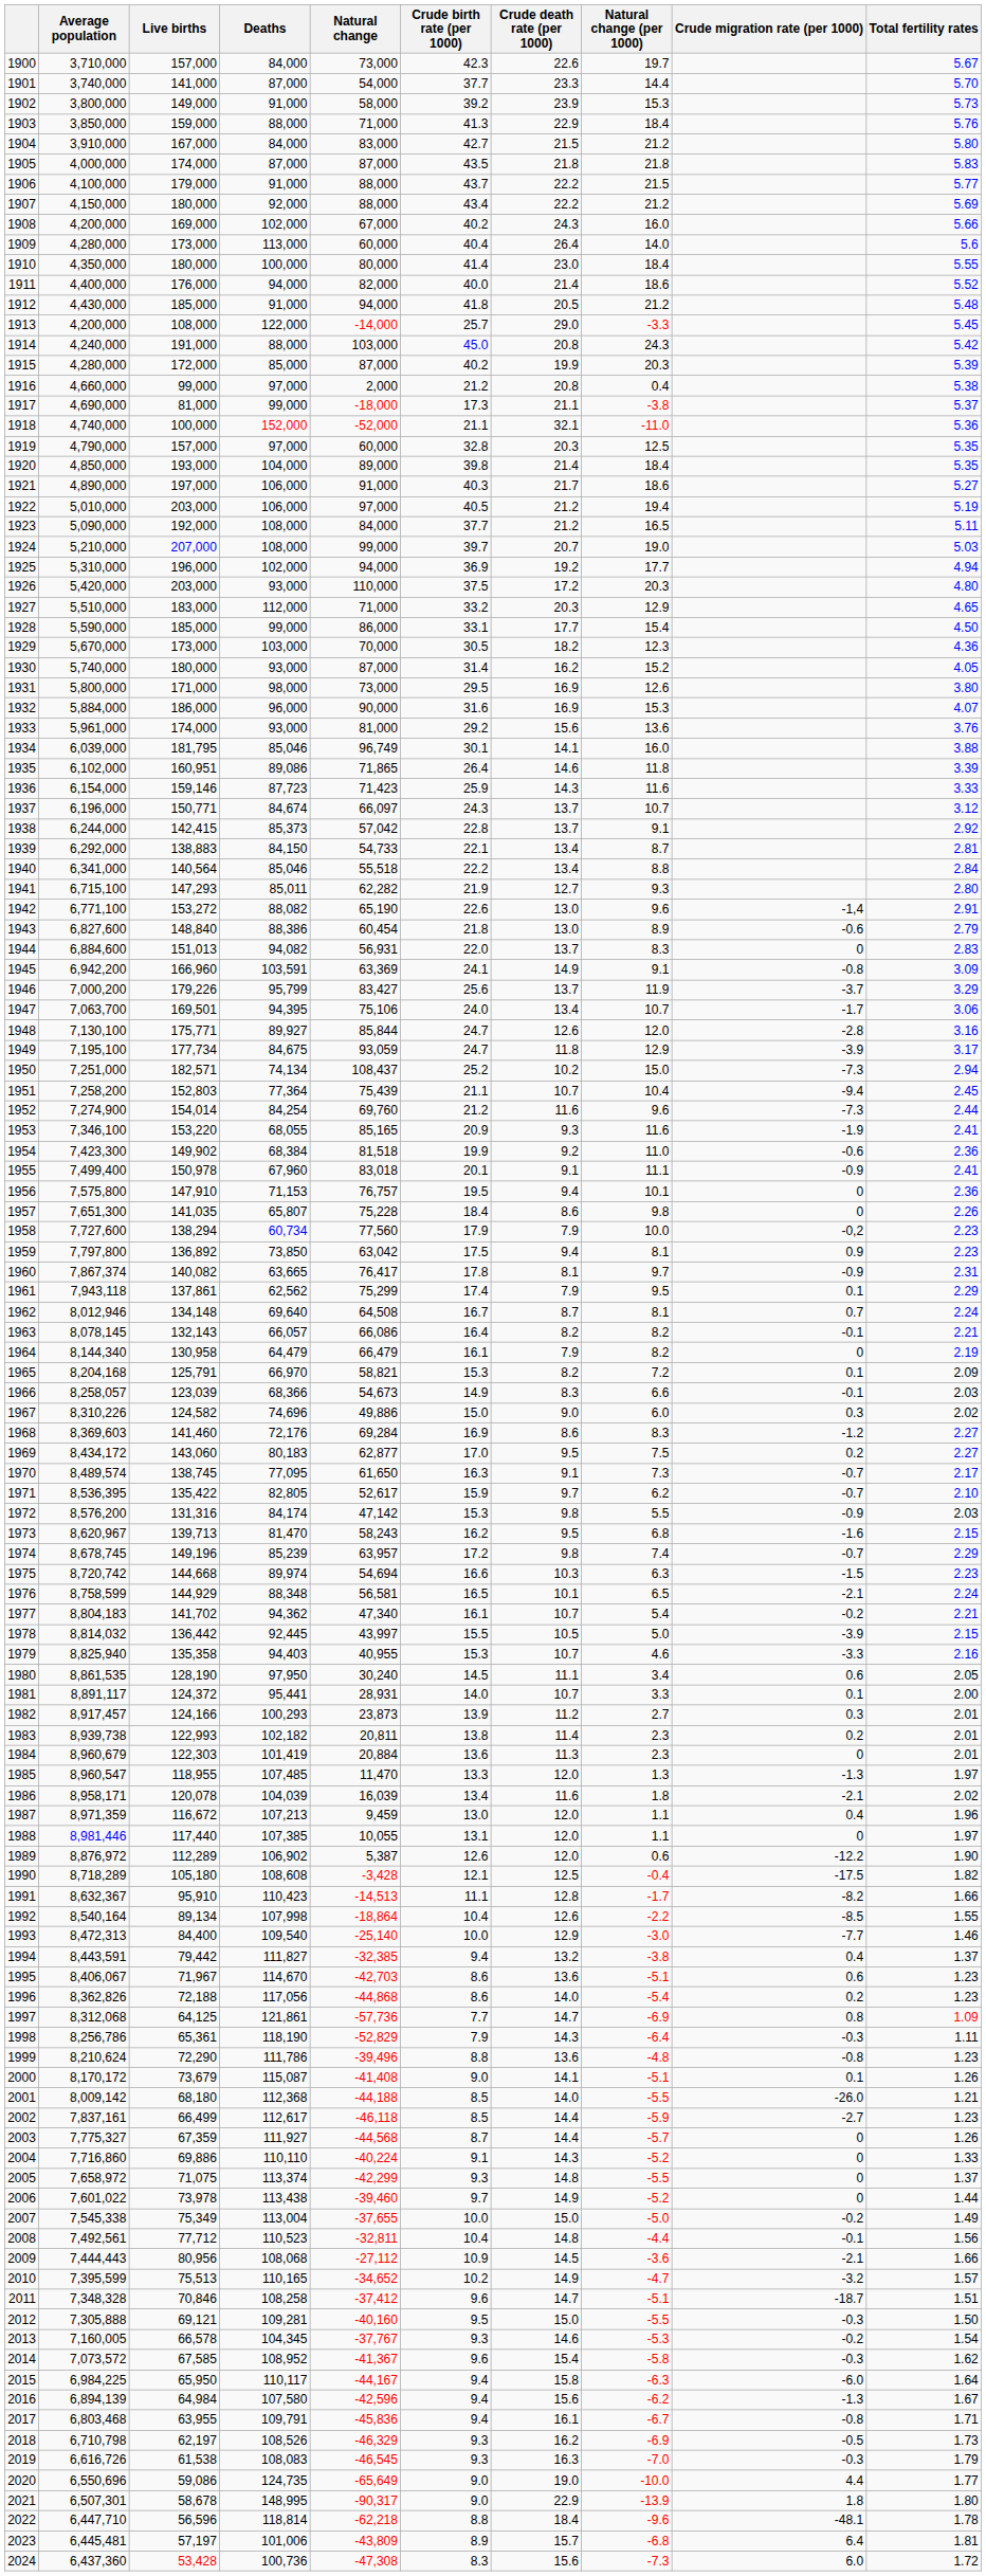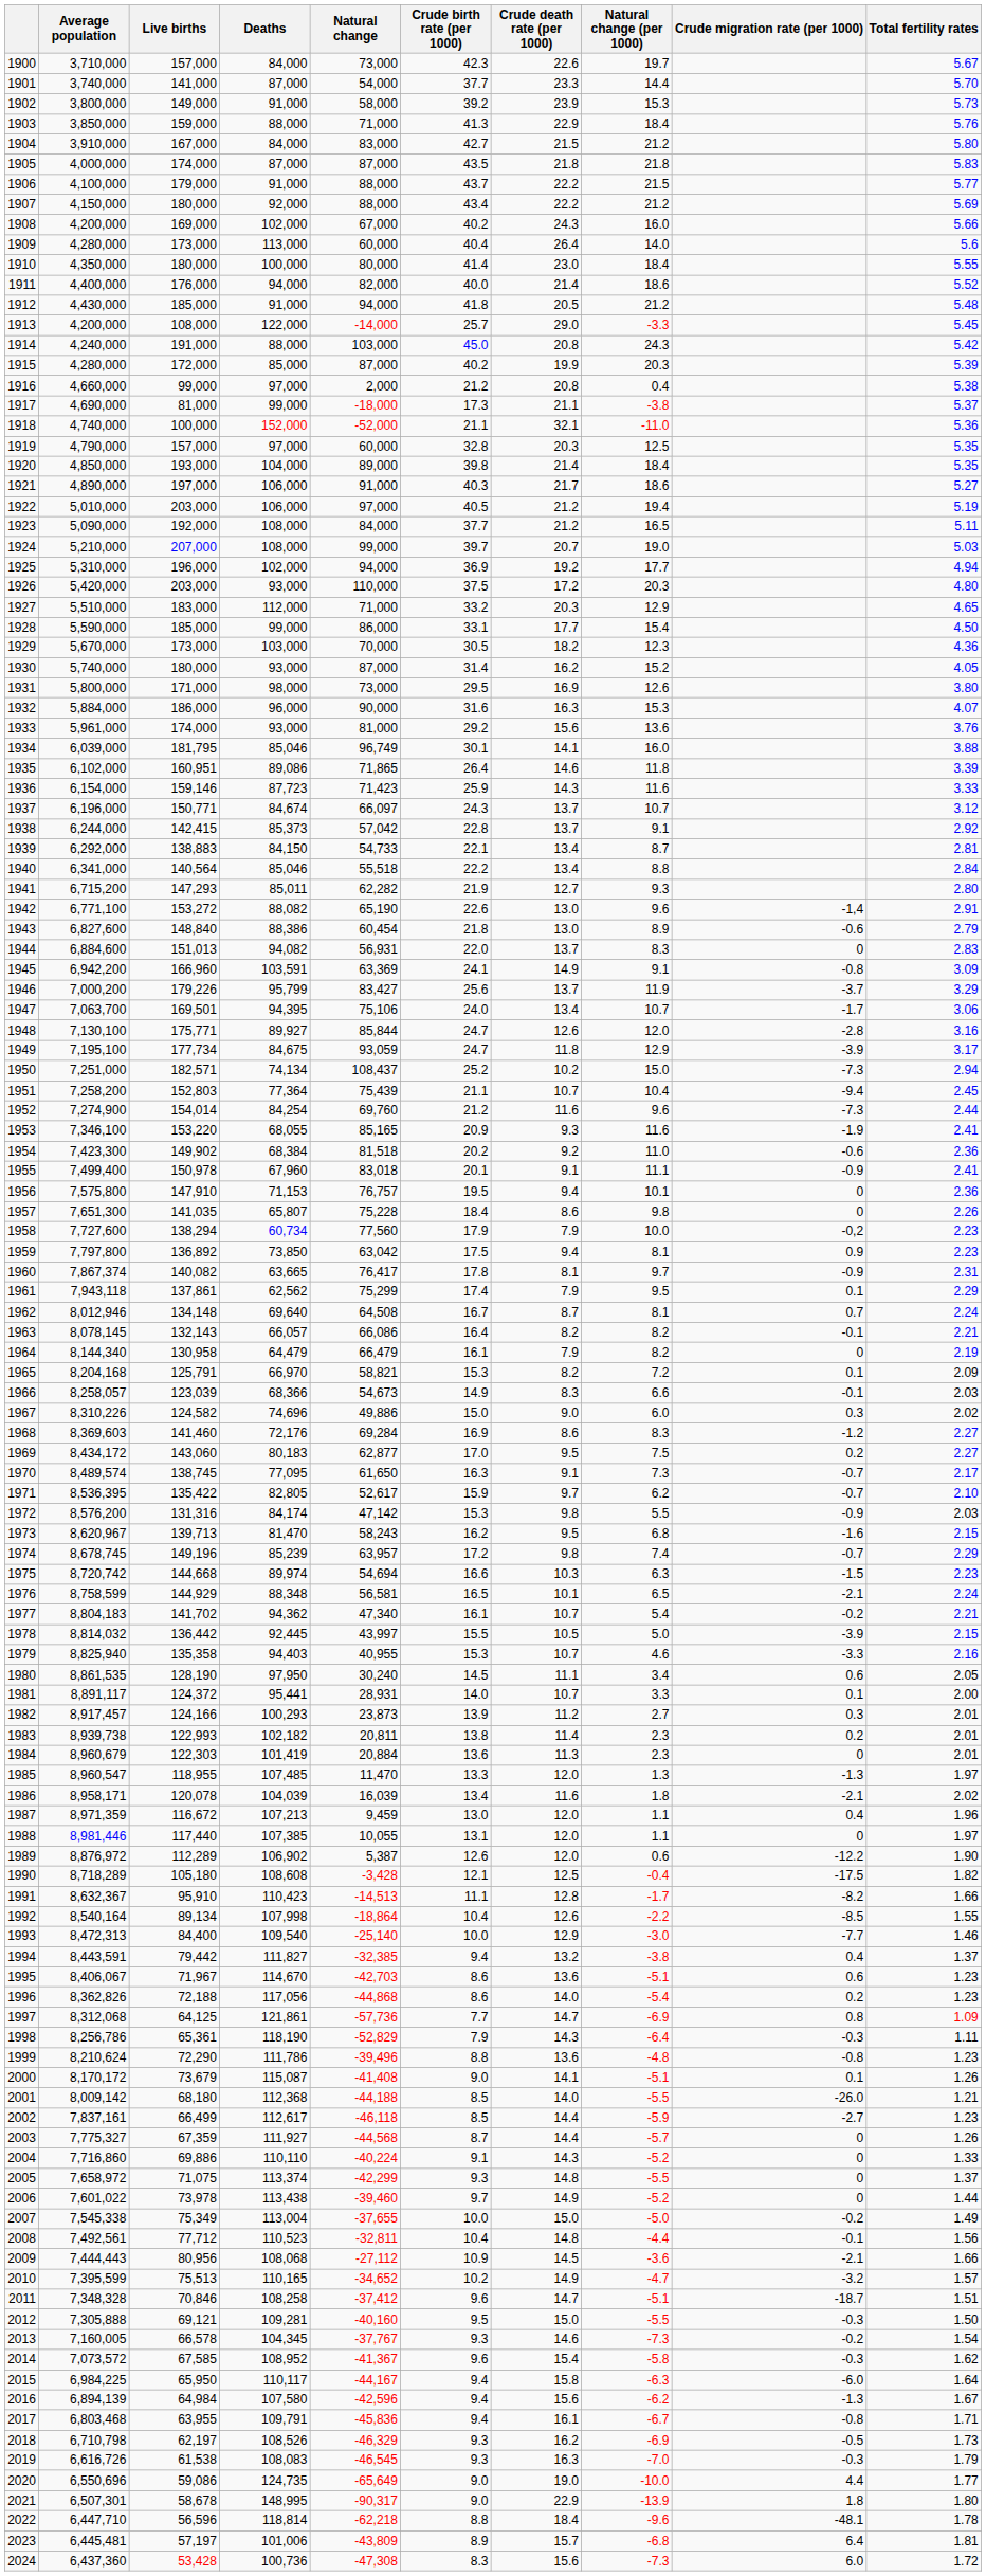1932 | Crude death rate (per 1000): 16.9 -> 16.3
1941 | Average population: 6,715,100 -> 6,715,200
1954 | Crude birth rate (per 1000): 19.9 -> 20.2
2013 | Natural change (per 1000): -5.3 -> -7.3
